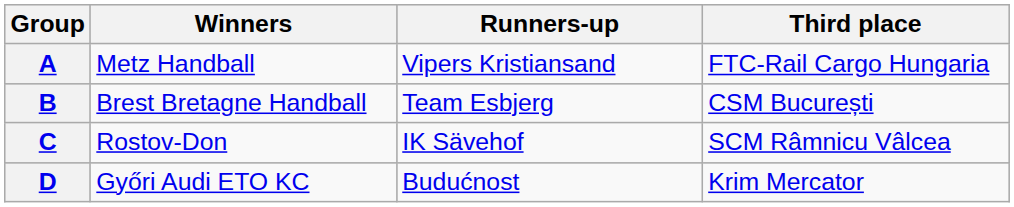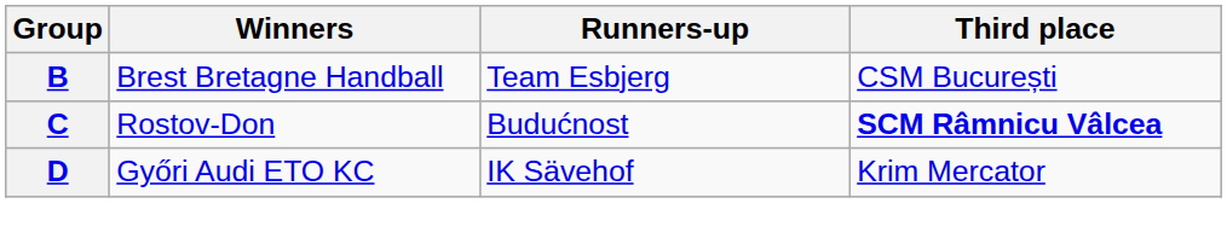- row: A | Metz Handball | Vipers Kristiansand | FTC-Rail Cargo Hungaria
C | Runners-up: IK Sävehof -> Budućnost
C | Third place: normal -> bold
D | Runners-up: Budućnost -> IK Sävehof
